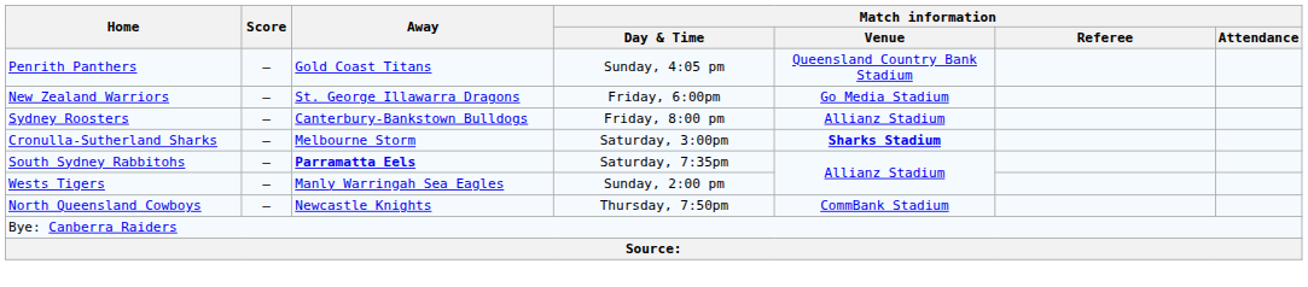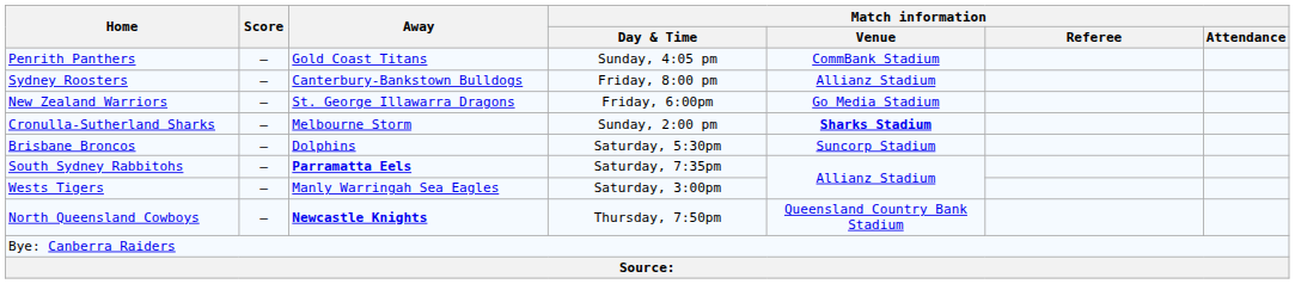Penrith Panthers | Match information / Venue: Queensland Country Bank Stadium -> CommBank Stadium
rows swapped: New Zealand Warriors <-> Sydney Roosters
Cronulla-Sutherland Sharks | Match information / Day & Time: Saturday, 3:00pm -> Sunday, 2:00 pm
+ row: Brisbane Broncos | – | Dolphins | Saturday, 5:30pm | Suncorp Stadium
Wests Tigers | Match information / Day & Time: Sunday, 2:00 pm -> Saturday, 3:00pm
North Queensland Cowboys | Away: normal -> bold
North Queensland Cowboys | Match information / Venue: CommBank Stadium -> Queensland Country Bank Stadium
